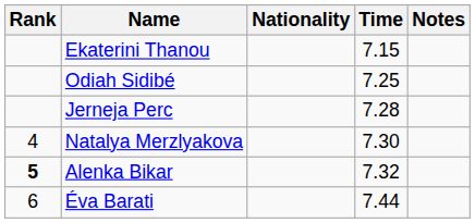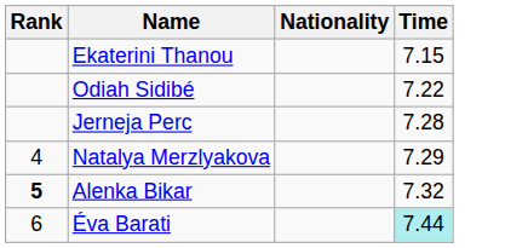- column: Notes
Odiah Sidibé | Time: 7.25 -> 7.22
Natalya Merzlyakova | Time: 7.30 -> 7.29
Éva Barati | Time: no background -> paleturquoise background
